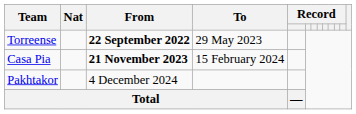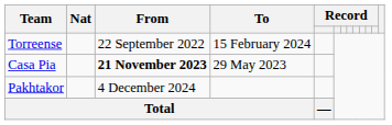Torreense | From: bold -> normal
Torreense | To: 29 May 2023 -> 15 February 2024
Casa Pia | To: 15 February 2024 -> 29 May 2023
